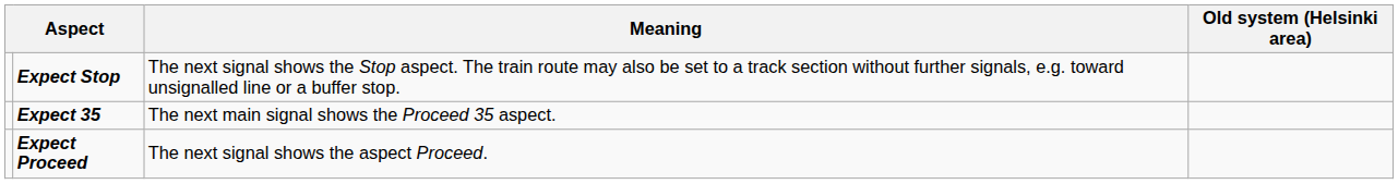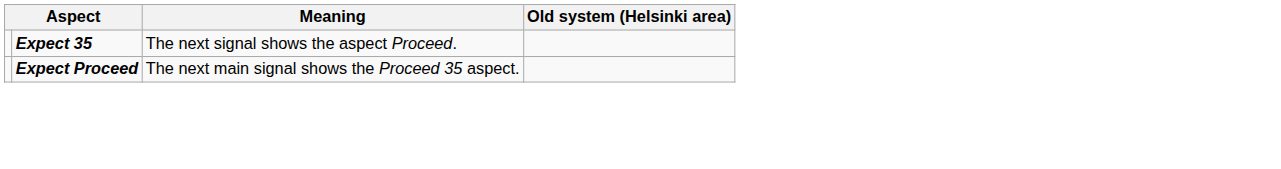- row: Expect Stop | The next signal shows the Stop aspect. The train route may also be set to a track section without further signals, e.g. toward unsignalled line or a buffer stop.
Expect 35 | Meaning: The next main signal shows the Proceed 35 aspect. -> The next signal shows the aspect Proceed.
Expect Proceed | Meaning: The next signal shows the aspect Proceed. -> The next main signal shows the Proceed 35 aspect.
